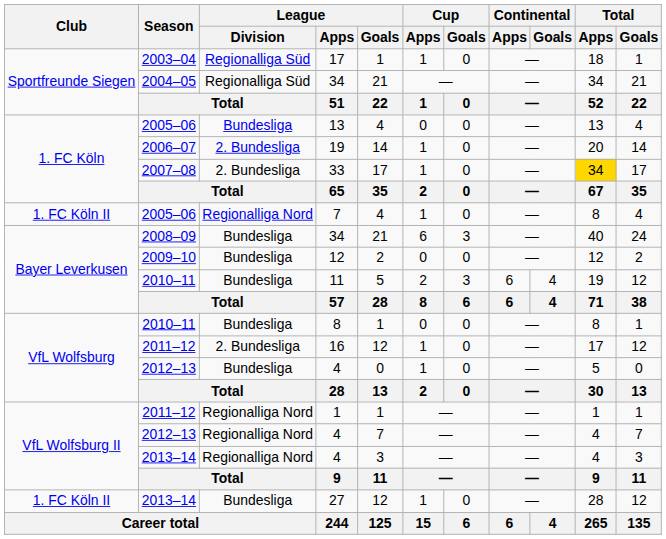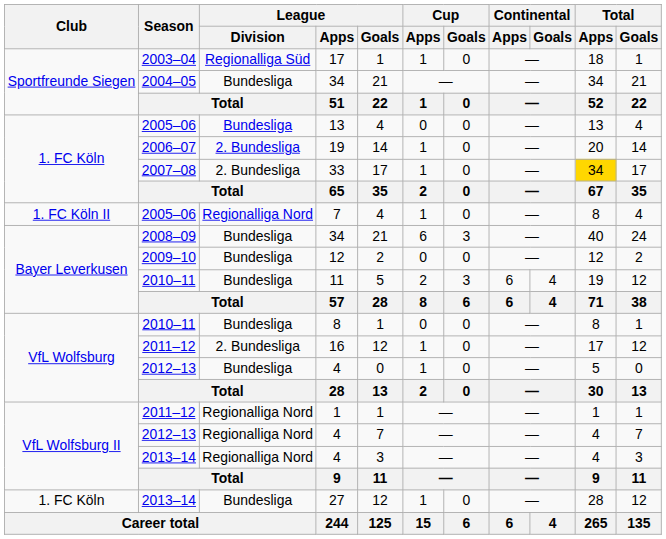2004–05 / 34 | League / Division: Regionalliga Süd -> Bundesliga
27 | Club: 1. FC Köln II -> 1. FC Köln
